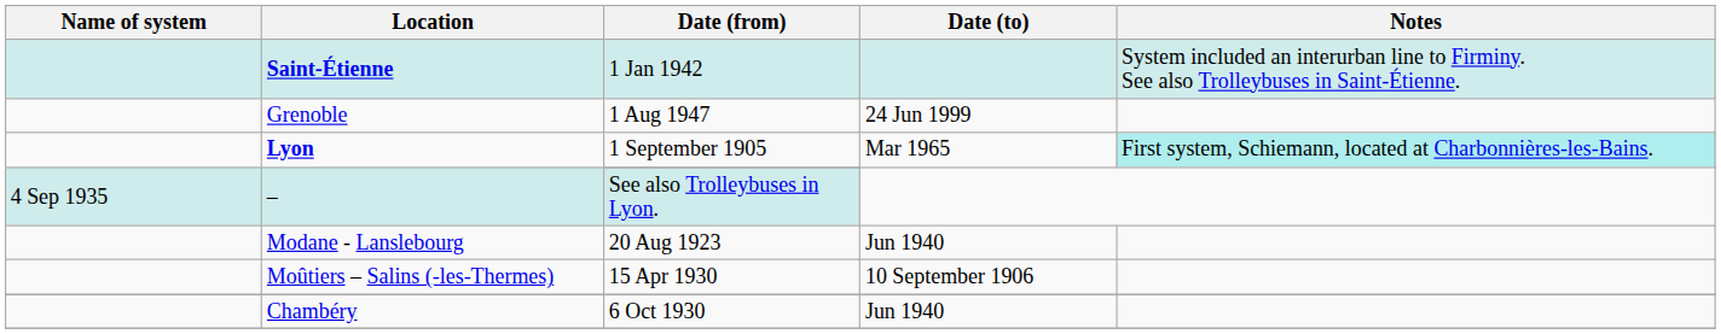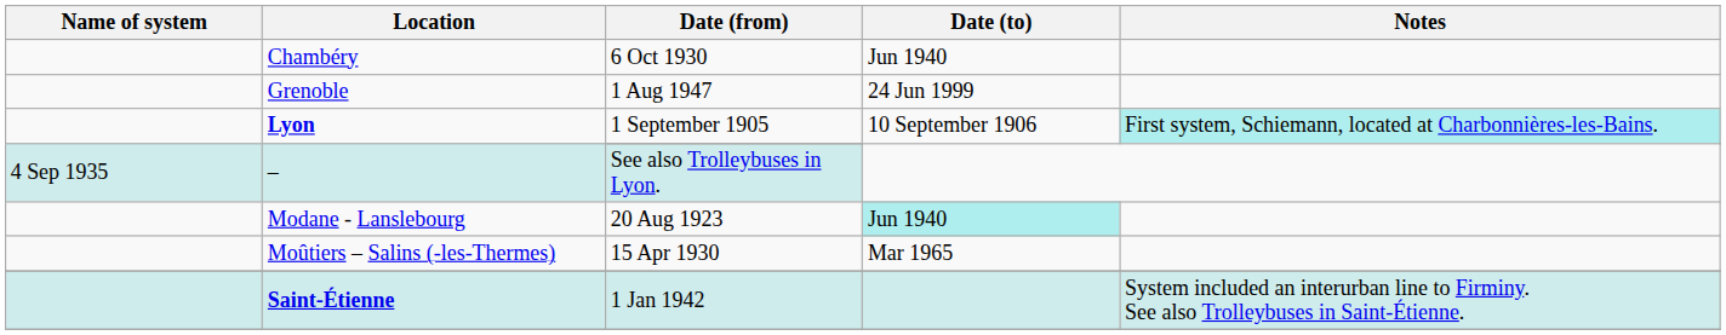rows swapped: Chambéry <-> Saint-Étienne
Lyon / 1 September 1905 | Date (to): Mar 1965 -> 10 September 1906
Modane - Lanslebourg | Date (to): no background -> paleturquoise background
Moûtiers – Salins (-les-Thermes) | Date (to): 10 September 1906 -> Mar 1965
